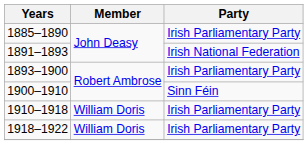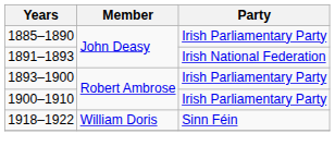1900–1910 | Party: Sinn Féin -> Irish Parliamentary Party
- row: 1910–1918 | William Doris | Irish Parliamentary Party
1918–1922 | Party: Irish Parliamentary Party -> Sinn Féin
